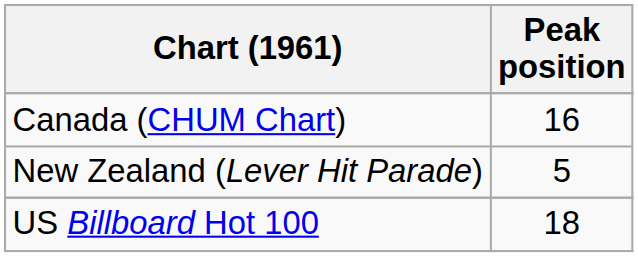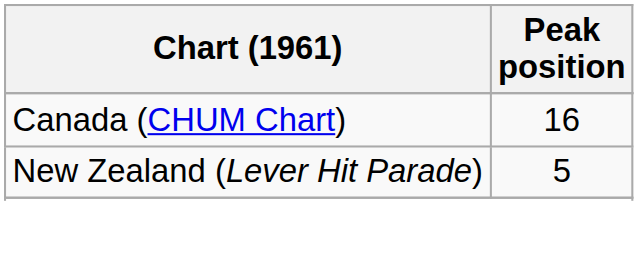- row: US Billboard Hot 100 | 18
